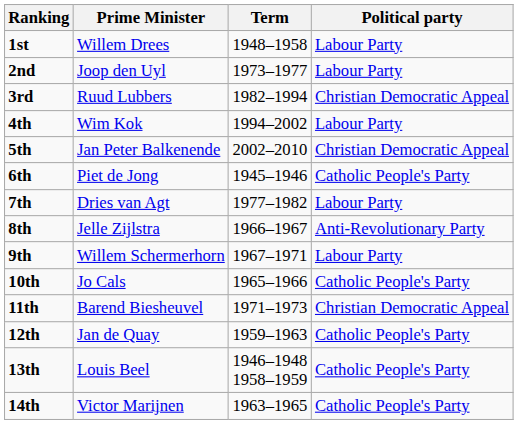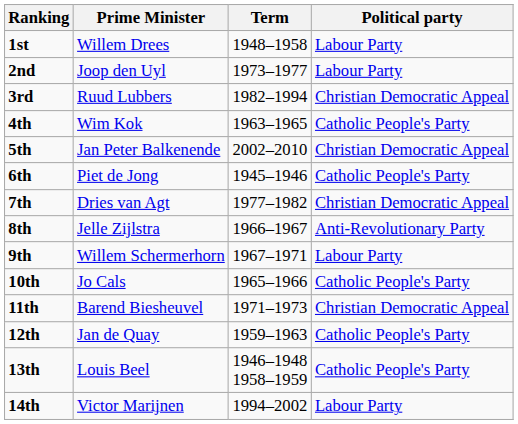4th | Term: 1994–2002 -> 1963–1965
4th | Political party: Labour Party -> Catholic People's Party
7th | Political party: Labour Party -> Christian Democratic Appeal
14th | Term: 1963–1965 -> 1994–2002
14th | Political party: Catholic People's Party -> Labour Party
